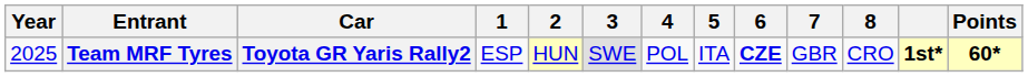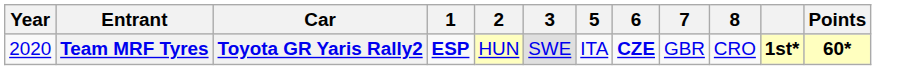- column: 4 | POL
Team MRF Tyres | Year: 2025 -> 2020
Team MRF Tyres | 1: normal -> bold
